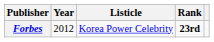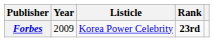Forbes | Year: 2012 -> 2009
